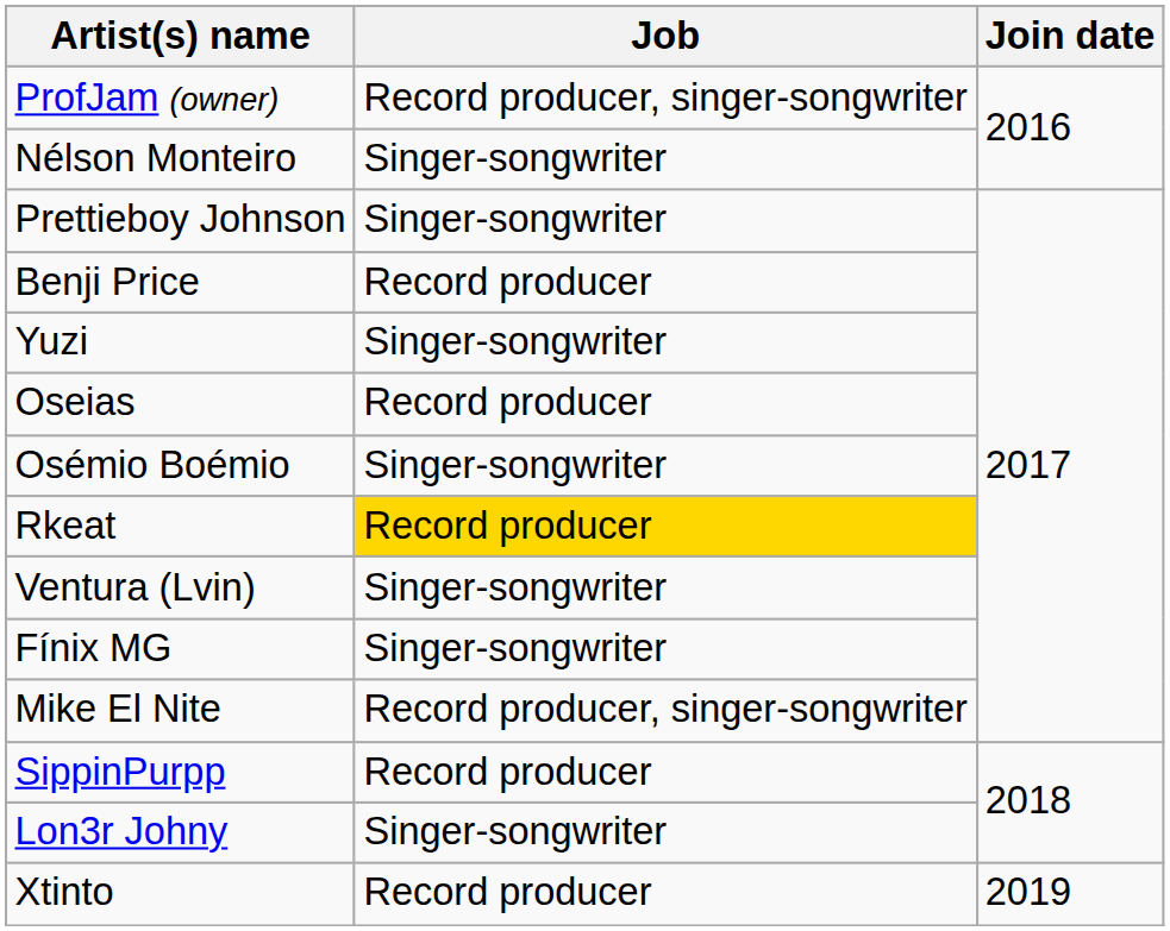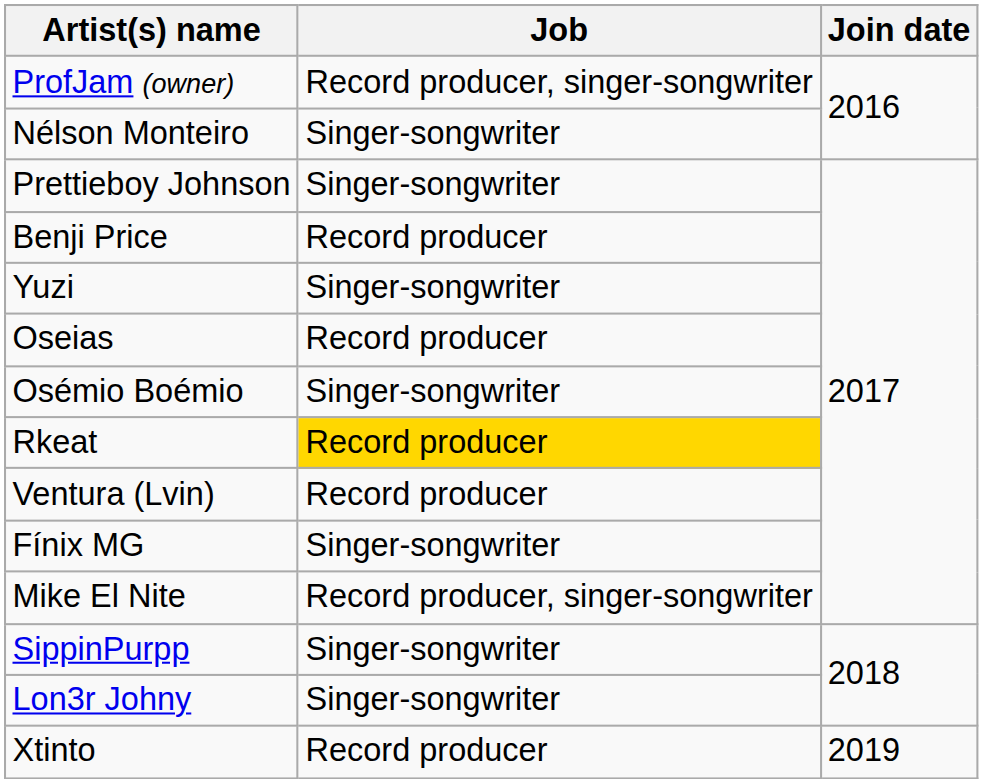Ventura (Lvin) | Job: Singer-songwriter -> Record producer
SippinPurpp | Job: Record producer -> Singer-songwriter
